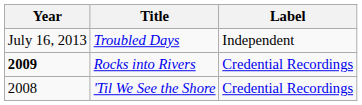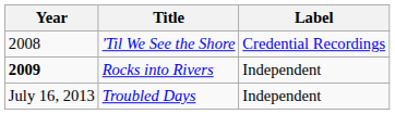rows swapped: 'Til We See the Shore <-> Troubled Days
Rocks into Rivers | Label: Credential Recordings -> Independent
